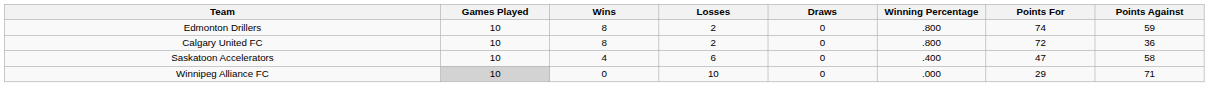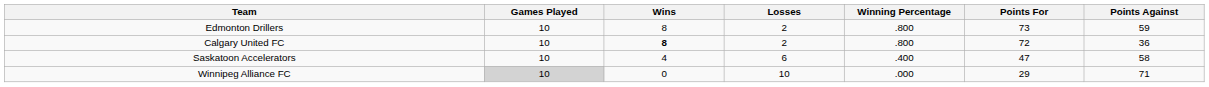- column: Draws | 0 | 0 | 0 | 0
Edmonton Drillers | Points For: 74 -> 73
Calgary United FC | Wins: normal -> bold
